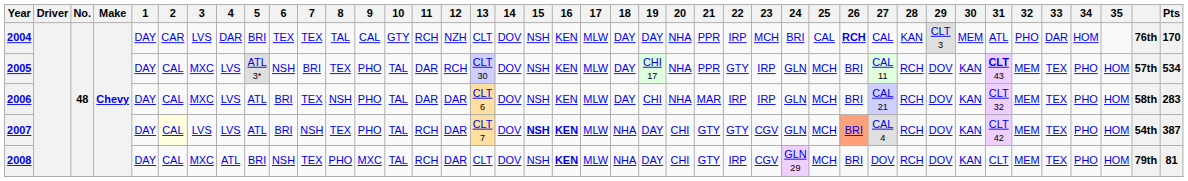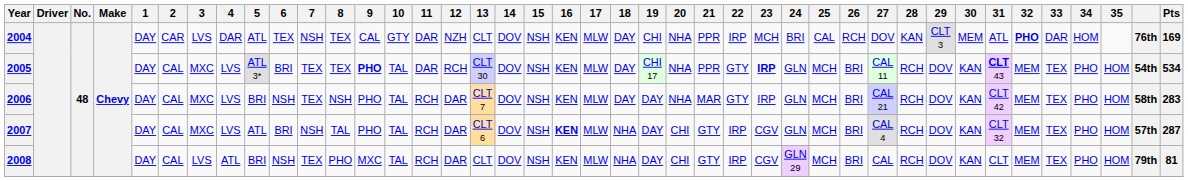2004 | 5: BRI -> ATL
2004 | 7: TEX -> NSH
2004 | 8: TAL -> TEX
2004 | 11: RCH -> DAR
2004 | 19: DAY -> CHI
2004 | 26: bold -> normal
2004 | 27: CAL -> DOV
2004 | 32: normal -> bold
2004 | Pts: 170 -> 169
2005 | 6: NSH -> BRI
2005 | 7: BRI -> TEX
2005 | 9: normal -> bold
2005 | 23: normal -> bold
2005 | column 40: 57th -> 54th
2006 | 5: ATL -> BRI
2006 | 6: BRI -> NSH
2006 | 11: DAR -> RCH
2006 | 13: CLT 6 -> CLT 7
2006 | 19: CHI -> DAY
2006 | 22: IRP -> GTY
2006 | 31: CLT 32 -> CLT 42
2007 | 2: lightyellow background -> no background
2007 | 3: LVS -> MXC
2007 | 8: TEX -> TAL
2007 | 13: CLT 7 -> CLT 6
2007 | 15: bold -> normal
2007 | 22: GTY -> IRP
2007 | 26: lightsalmon background -> no background
2007 | 31: CLT 42 -> CLT 32
2007 | column 40: 54th -> 57th
2007 | Pts: 387 -> 287
2008 | 3: MXC -> LVS
2008 | 16: bold -> normal
2008 | 27: DOV -> CAL
